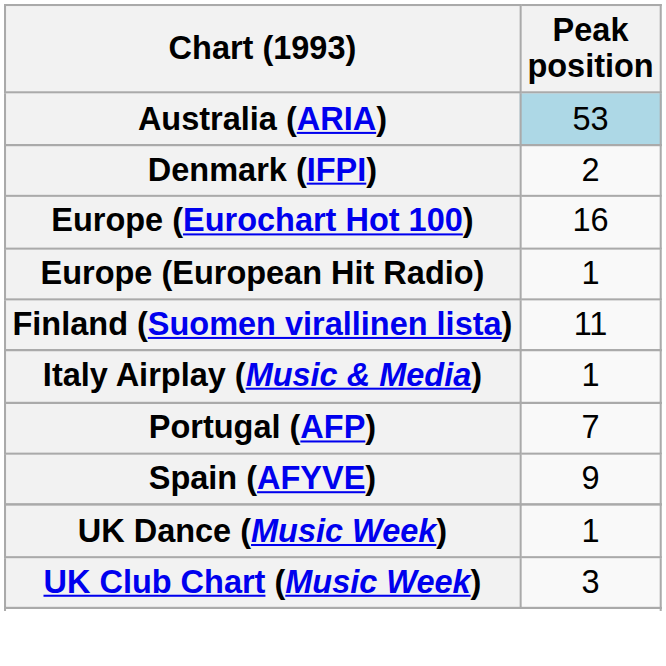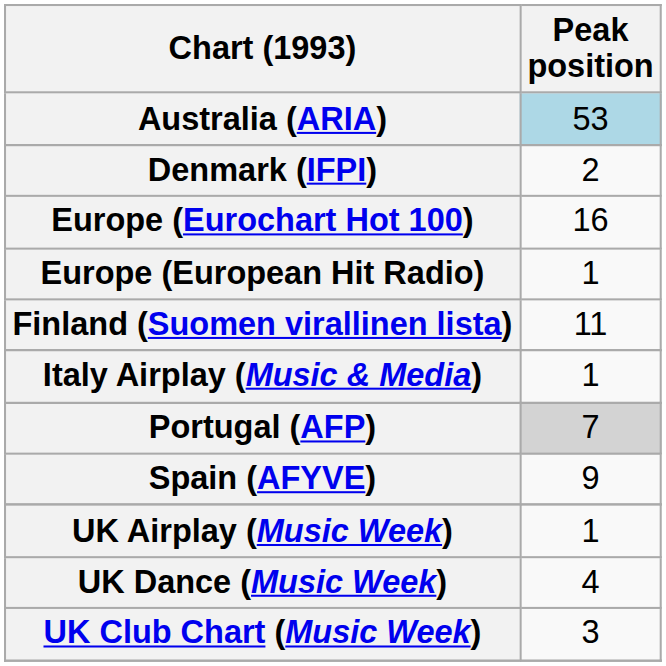Portugal (AFP) | Peak position: no background -> lightgrey background
+ row: UK Airplay (Music Week) | 1
UK Dance (Music Week) | Peak position: 1 -> 4
